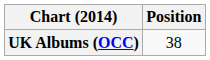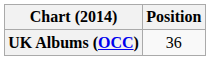UK Albums (OCC) | Position: 38 -> 36
